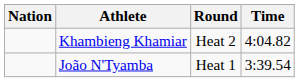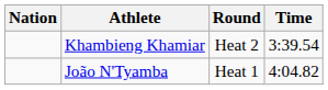Khambieng Khamiar | Time: 4:04.82 -> 3:39.54
João N'Tyamba | Time: 3:39.54 -> 4:04.82
